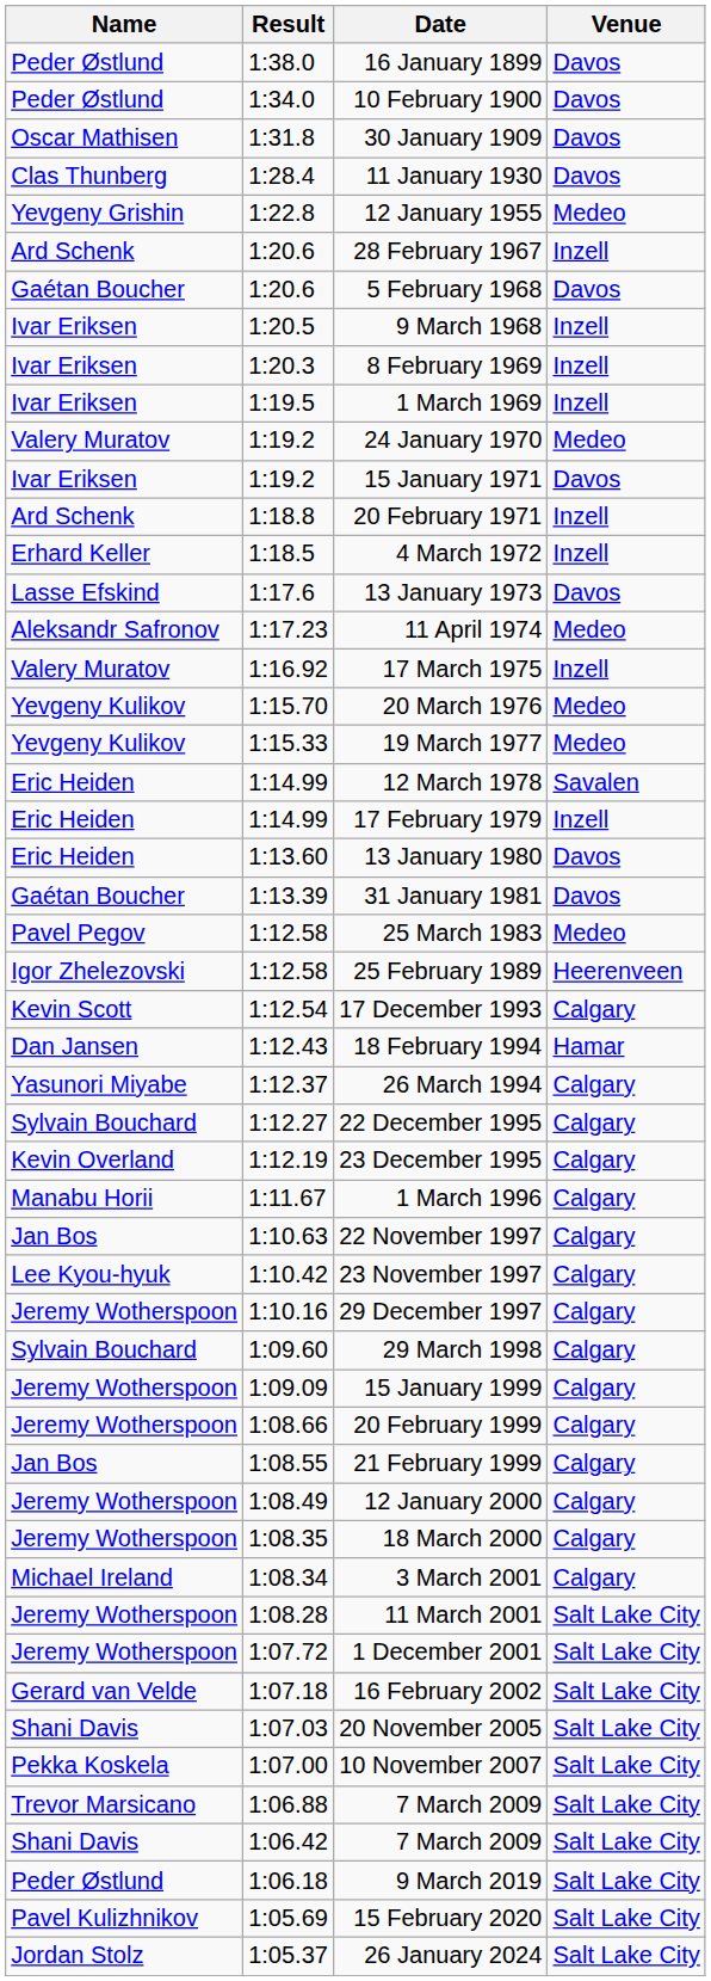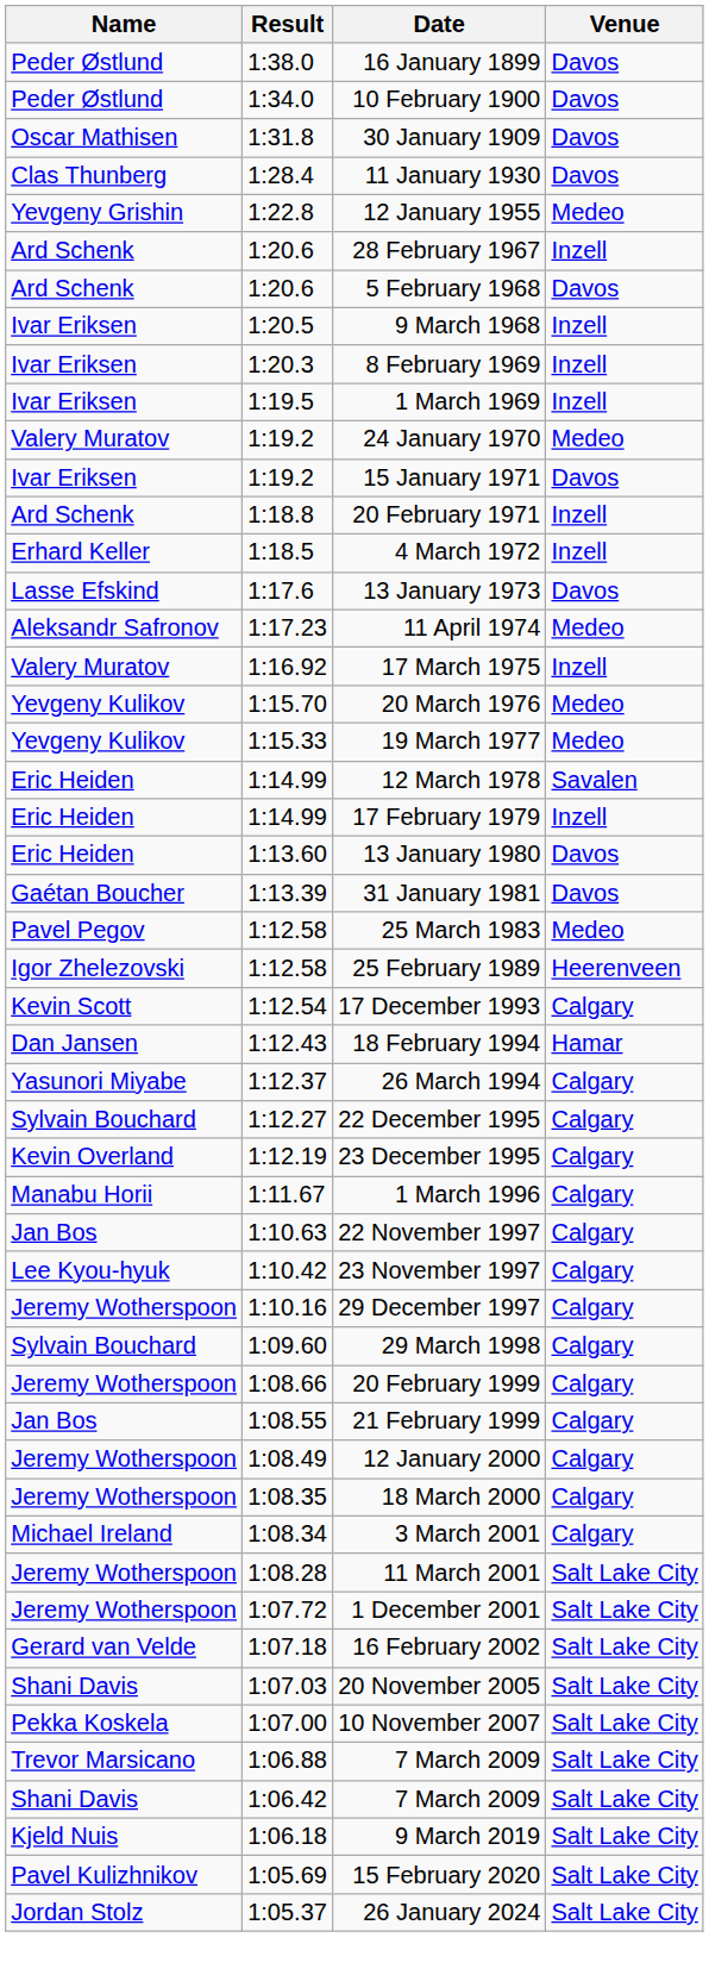5 February 1968 | Name: Gaétan Boucher -> Ard Schenk
- row: Jeremy Wotherspoon | 1:09.09 | 15 January 1999 | Calgary
9 March 2019 | Name: Peder Østlund -> Kjeld Nuis
